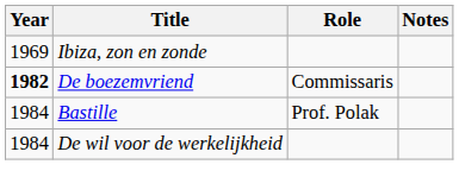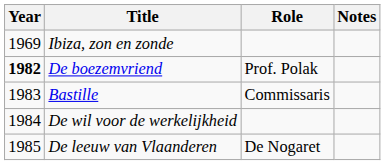De boezemvriend | Role: Commissaris -> Prof. Polak
Bastille | Year: 1984 -> 1983
Bastille | Role: Prof. Polak -> Commissaris
+ row: 1985 | De leeuw van Vlaanderen | De Nogaret
